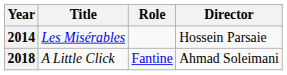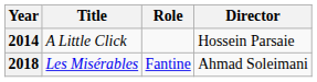2014 | Title: Les Misérables -> A Little Click
2018 | Title: A Little Click -> Les Misérables
